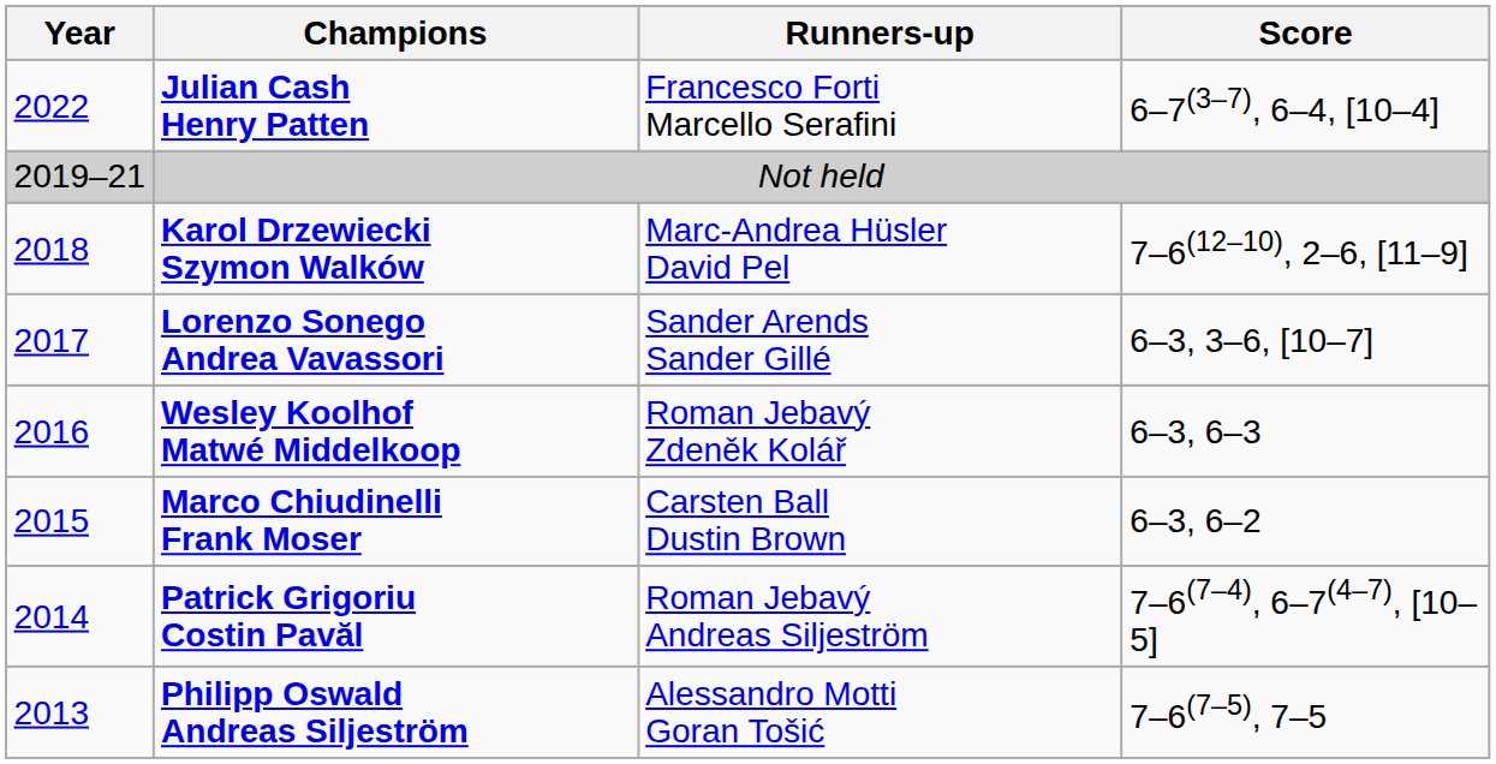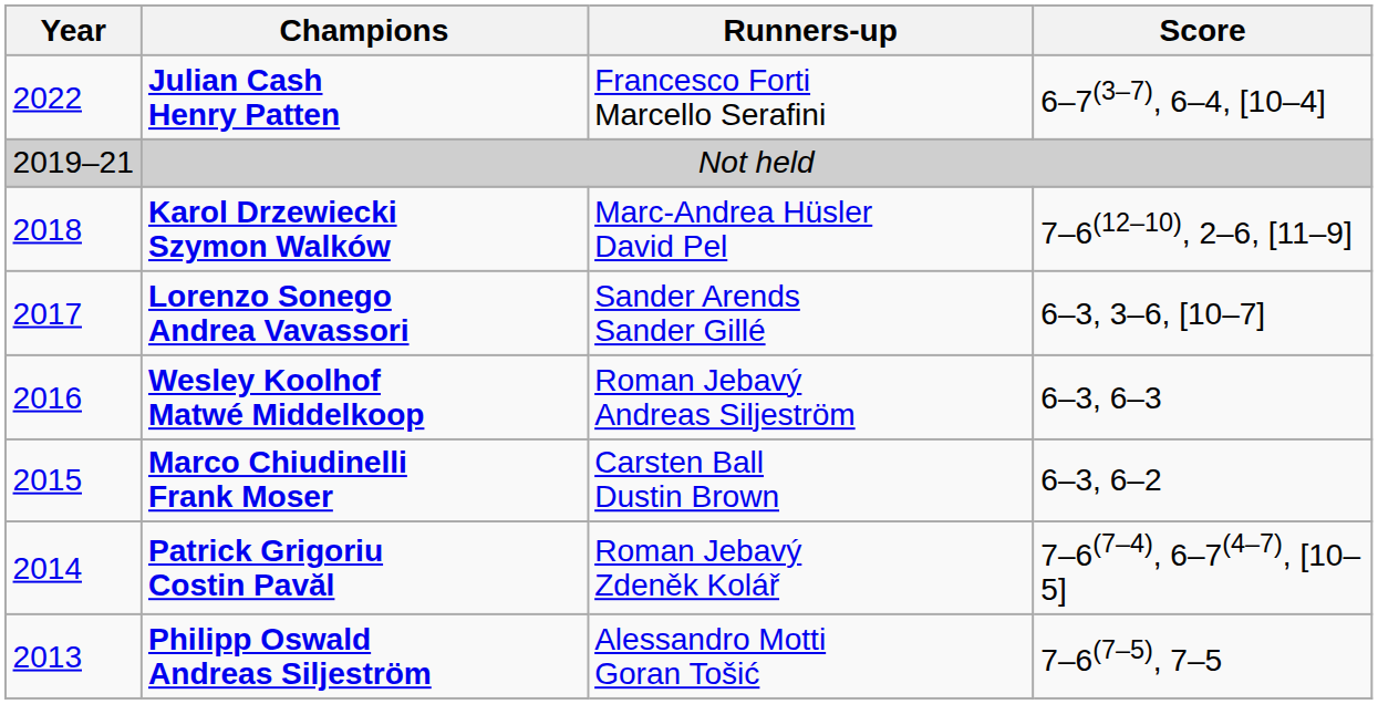Wesley Koolhof Matwé Middelkoop | Runners-up: Roman Jebavý Zdeněk Kolář -> Roman Jebavý Andreas Siljeström
Patrick Grigoriu Costin Pavăl | Runners-up: Roman Jebavý Andreas Siljeström -> Roman Jebavý Zdeněk Kolář
